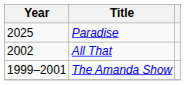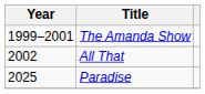rows swapped: The Amanda Show <-> Paradise
